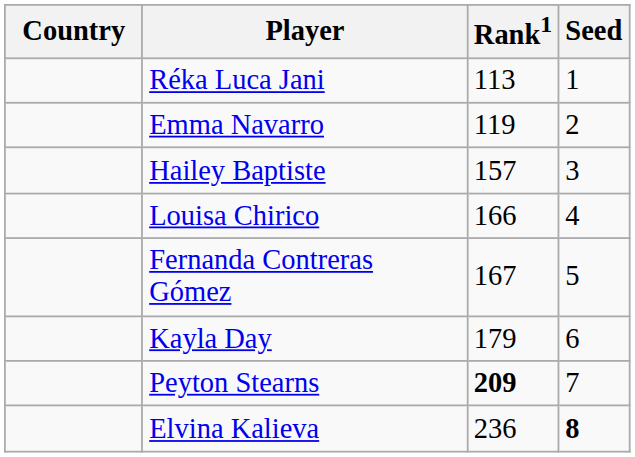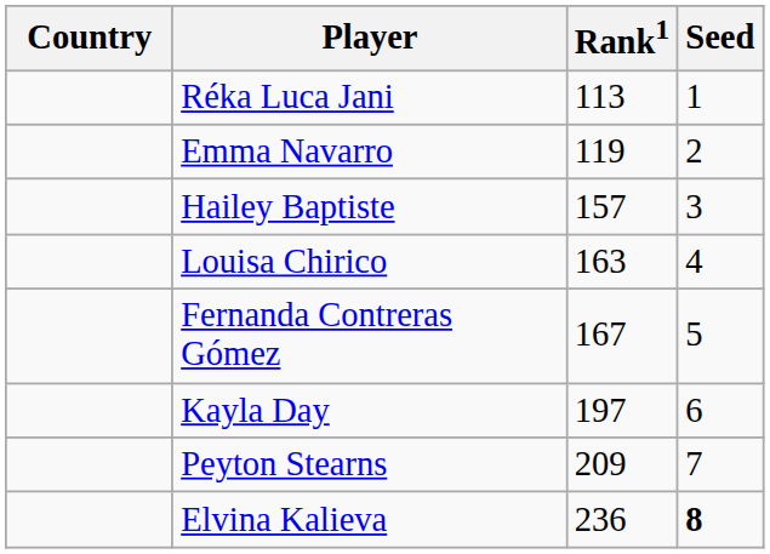Louisa Chirico | Rank1: 166 -> 163
Kayla Day | Rank1: 179 -> 197
Peyton Stearns | Rank1: bold -> normal
